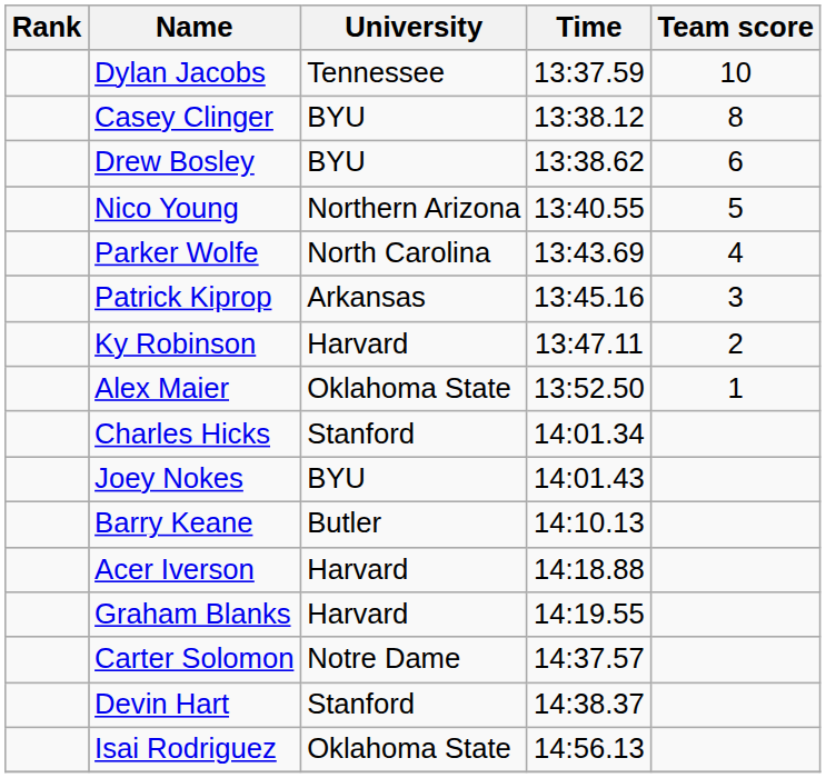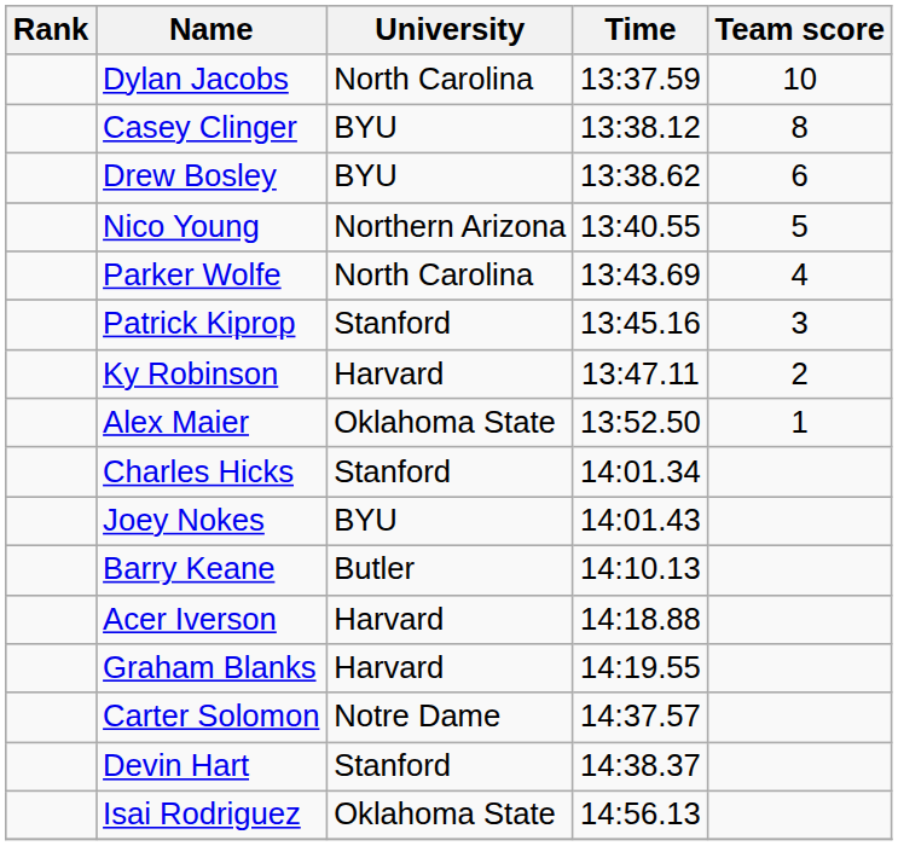Dylan Jacobs | University: Tennessee -> North Carolina
Patrick Kiprop | University: Arkansas -> Stanford
